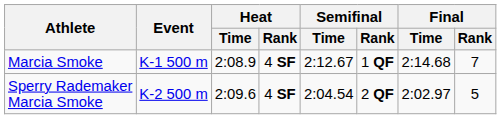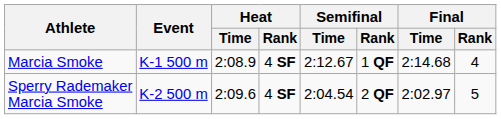Marcia Smoke | Final / Rank: 7 -> 4
